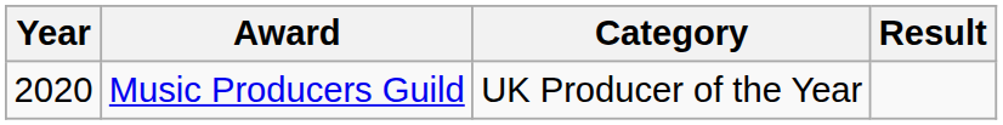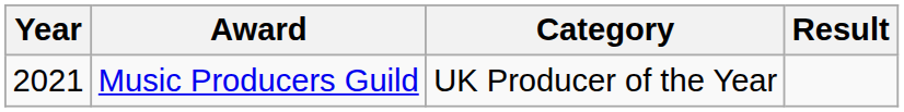Music Producers Guild | Year: 2020 -> 2021
